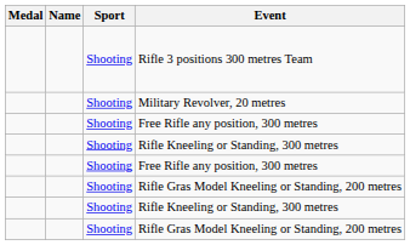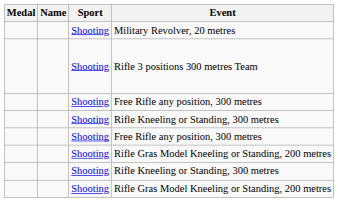rows swapped: Military Revolver, 20 metres <-> Rifle 3 positions 300 metres Team
